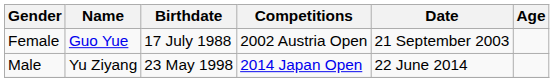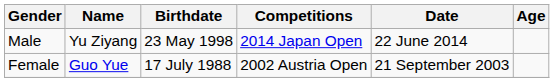rows swapped: Male <-> Female
